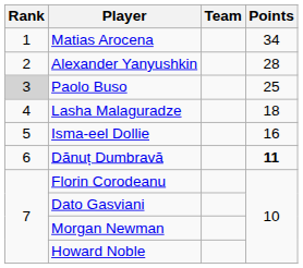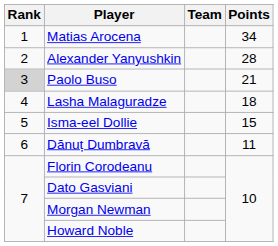Paolo Buso | Points: 25 -> 21
Isma-eel Dollie | Points: 16 -> 15
Dănuț Dumbravă | Points: bold -> normal
